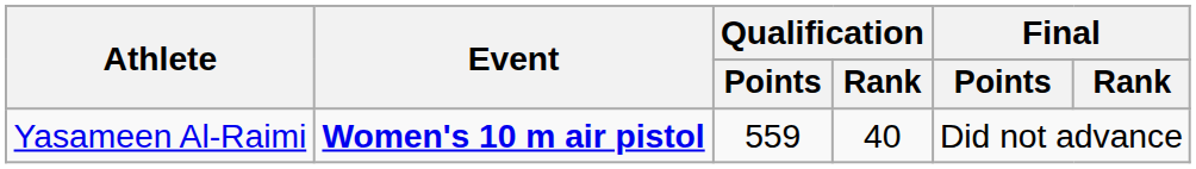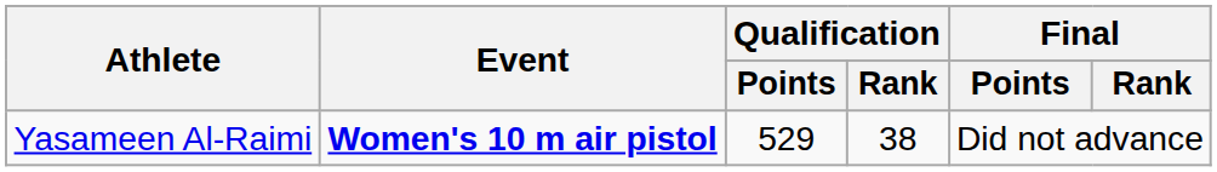Yasameen Al-Raimi | Qualification / Points: 559 -> 529
Yasameen Al-Raimi | Qualification / Rank: 40 -> 38
